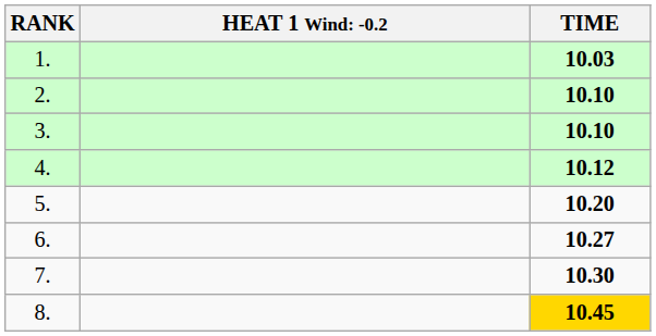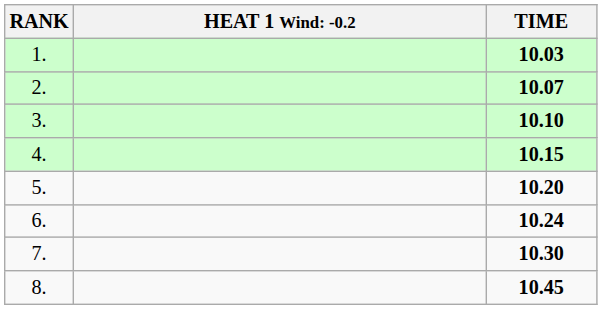2. | TIME: 10.10 -> 10.07
4. | TIME: 10.12 -> 10.15
6. | TIME: 10.27 -> 10.24
8. | TIME: gold background -> no background
